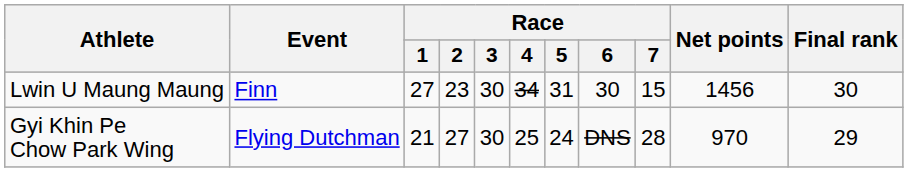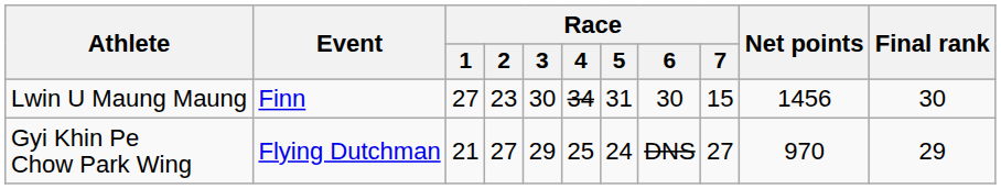Gyi Khin Pe Chow Park Wing | Race / 3: 30 -> 29
Gyi Khin Pe Chow Park Wing | Race / 7: 28 -> 27
